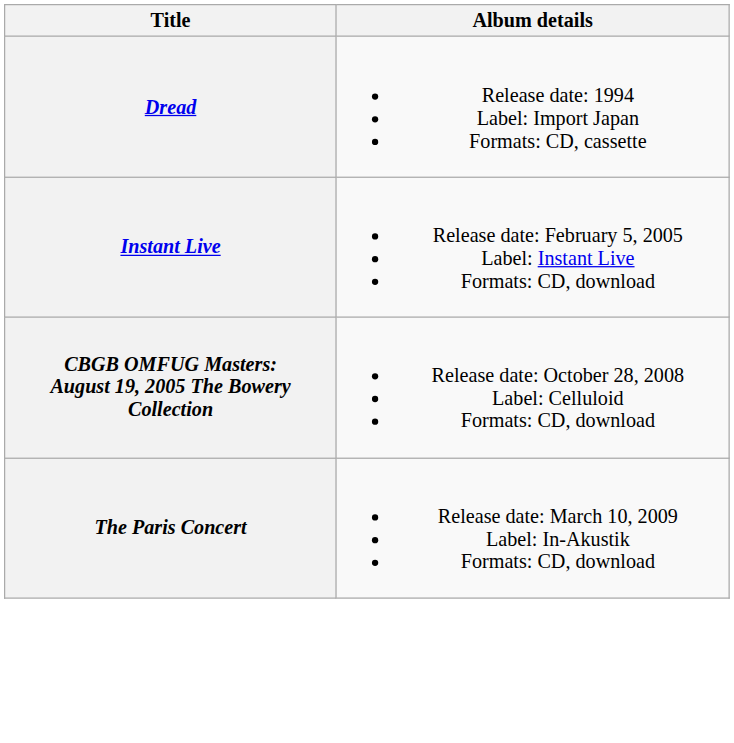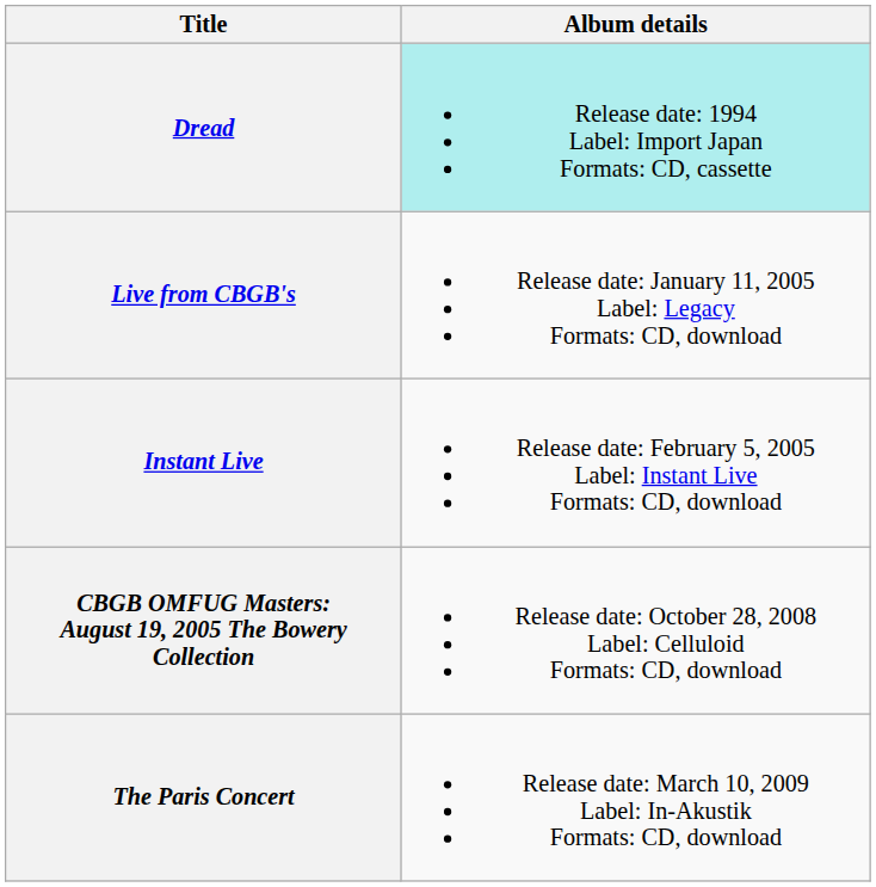Dread | Album details: no background -> paleturquoise background
+ row: Live from CBGB's | Release date: January 11, 2005 Label: Legacy Formats: CD, download
